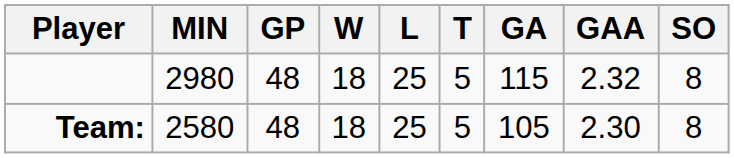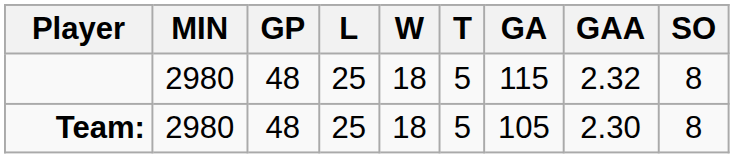columns swapped: W <-> L
Team: | MIN: 2580 -> 2980
